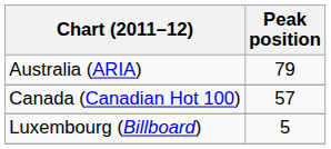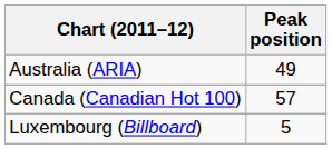Australia (ARIA) | Peak position: 79 -> 49
